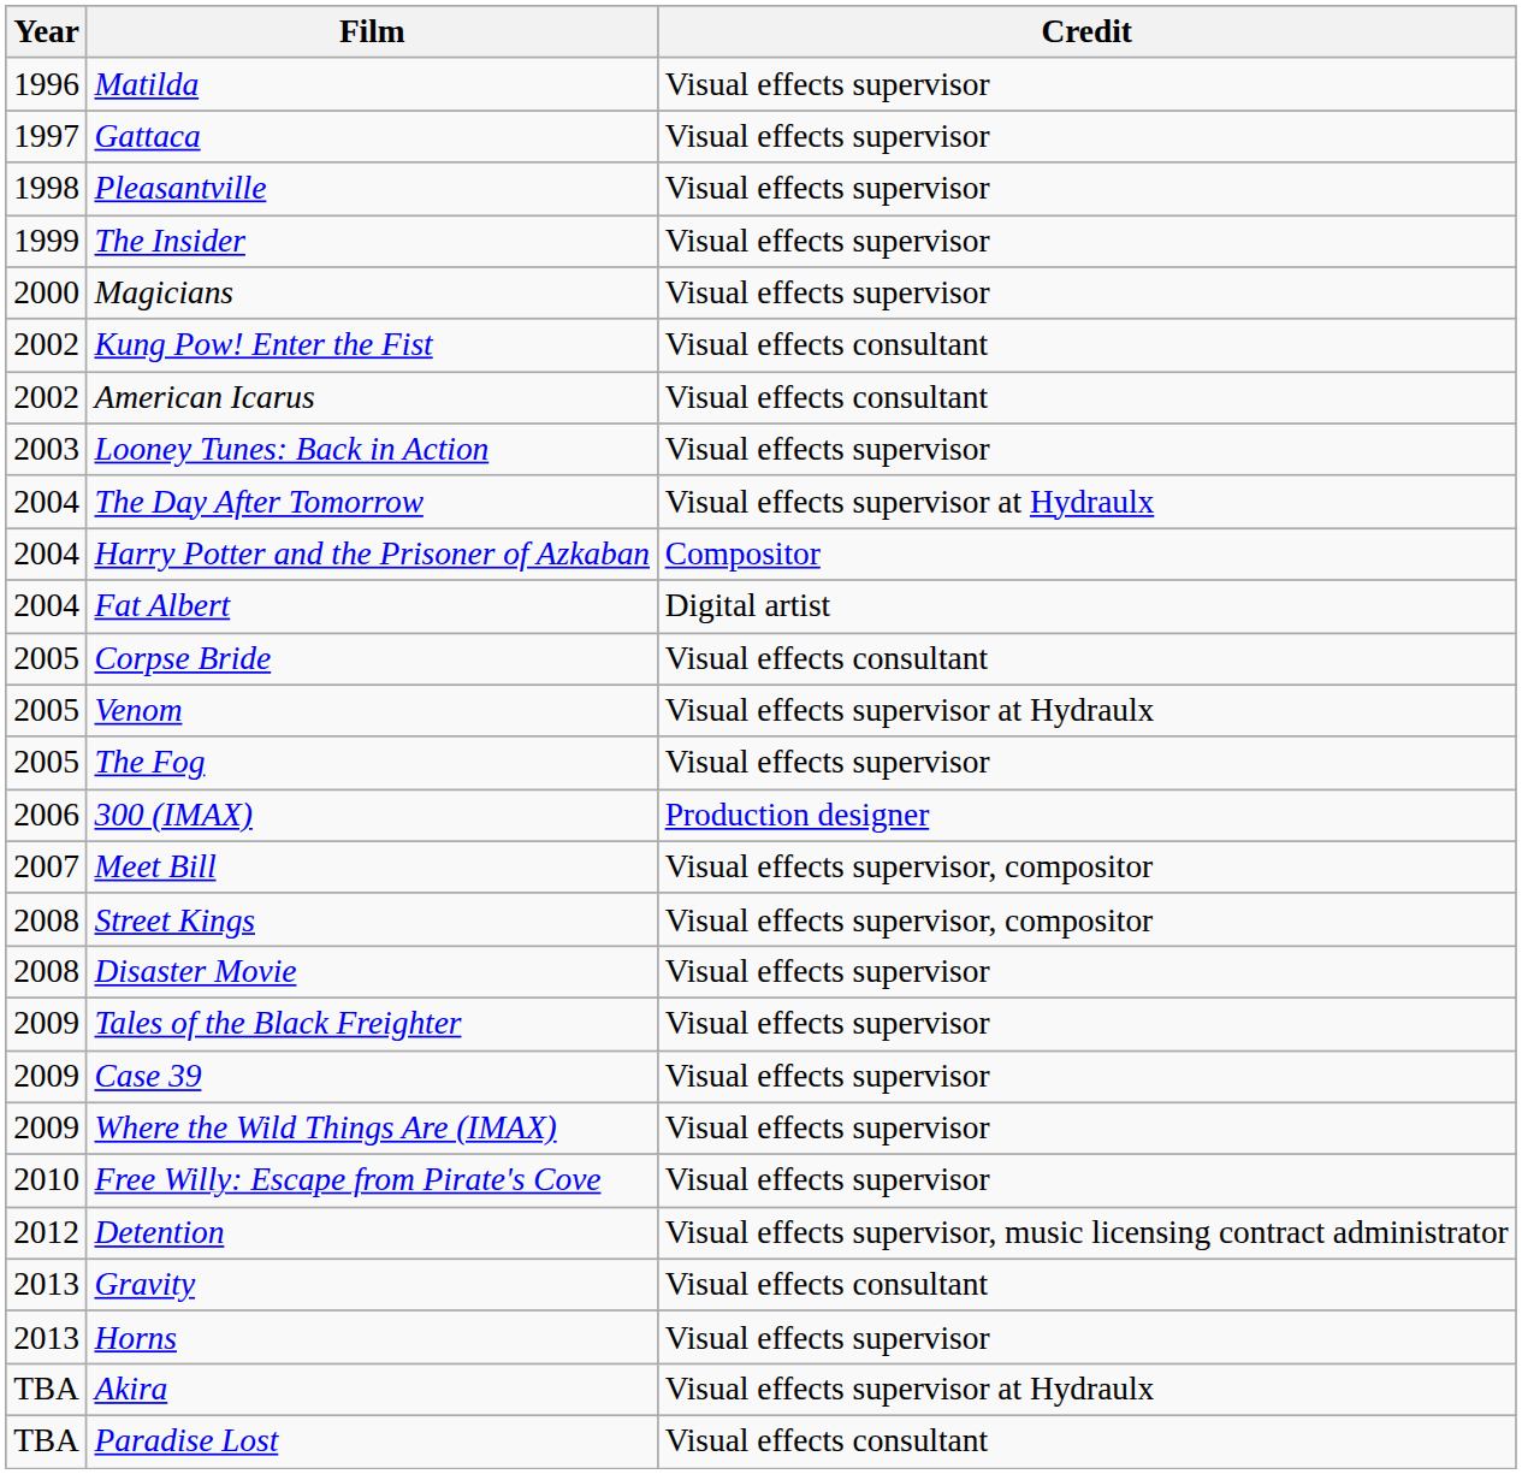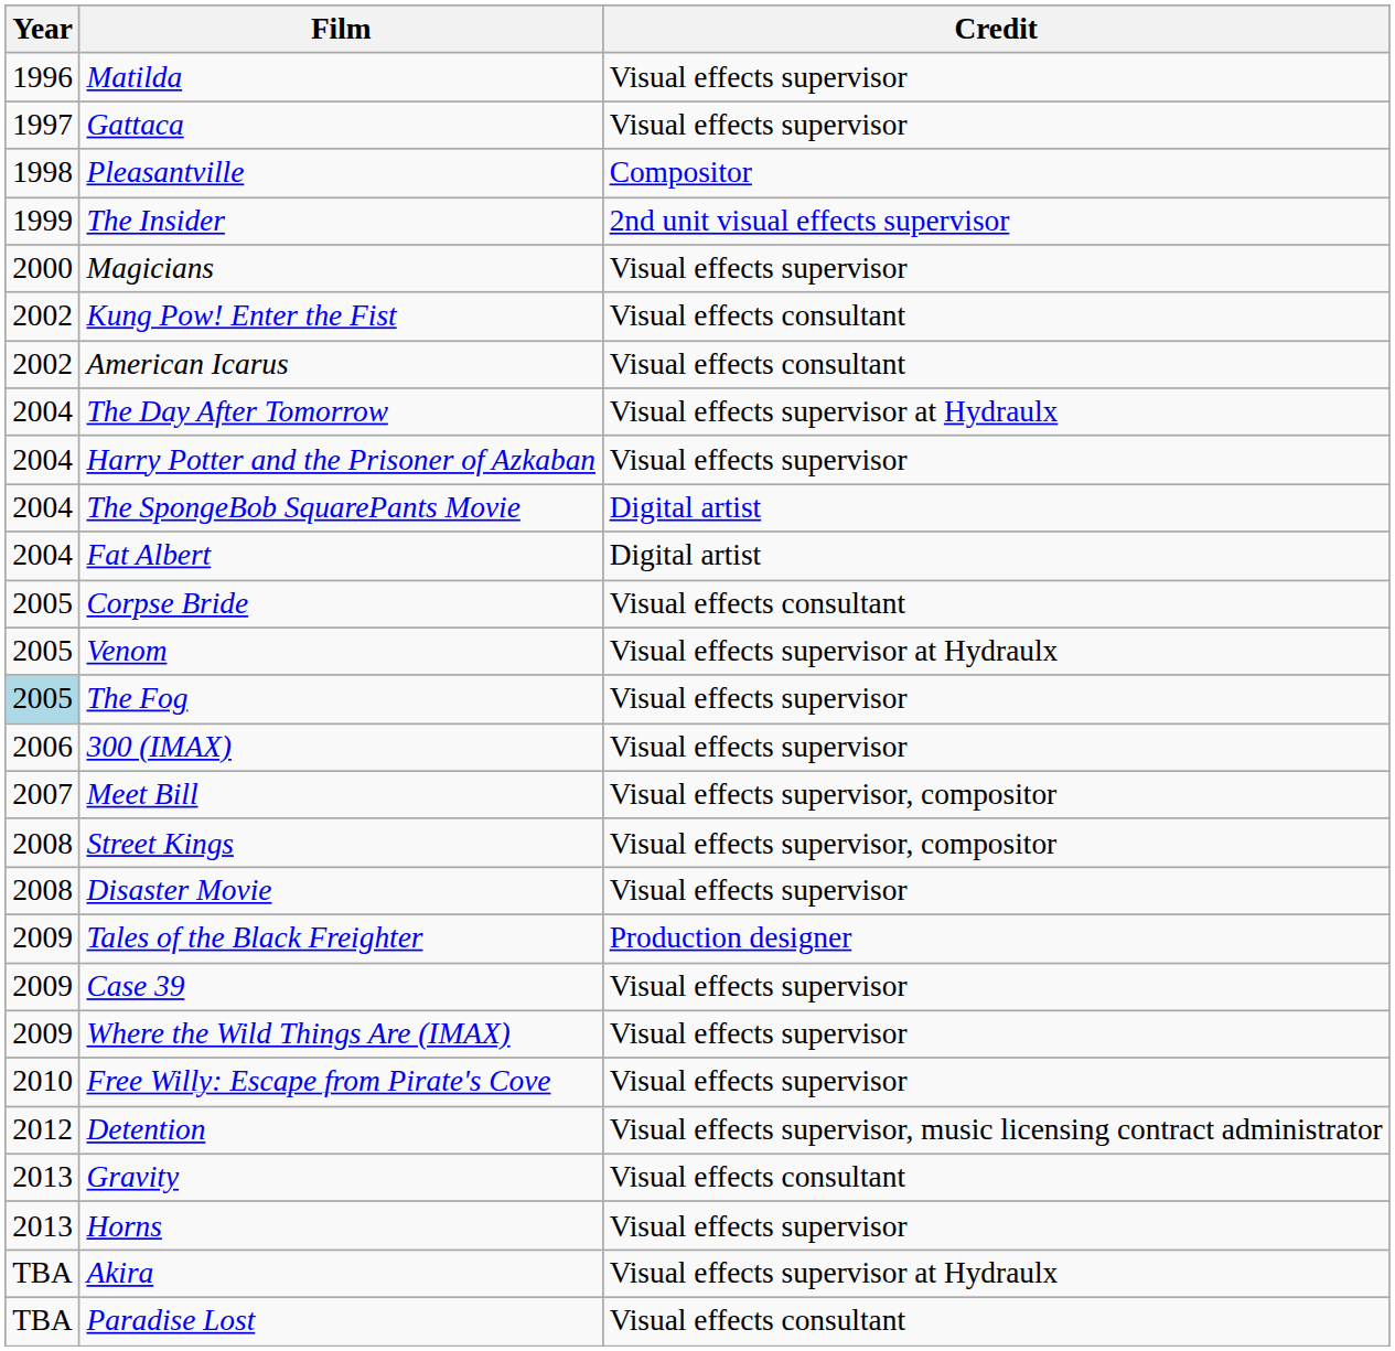Pleasantville | Credit: Visual effects supervisor -> Compositor
The Insider | Credit: Visual effects supervisor -> 2nd unit visual effects supervisor
- row: 2003 | Looney Tunes: Back in Action | Visual effects supervisor
Harry Potter and the Prisoner of Azkaban | Credit: Compositor -> Visual effects supervisor
+ row: 2004 | The SpongeBob SquarePants Movie | Digital artist
The Fog | Year: no background -> lightblue background
300 (IMAX) | Credit: Production designer -> Visual effects supervisor
Tales of the Black Freighter | Credit: Visual effects supervisor -> Production designer
